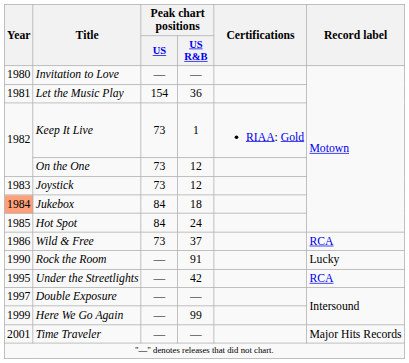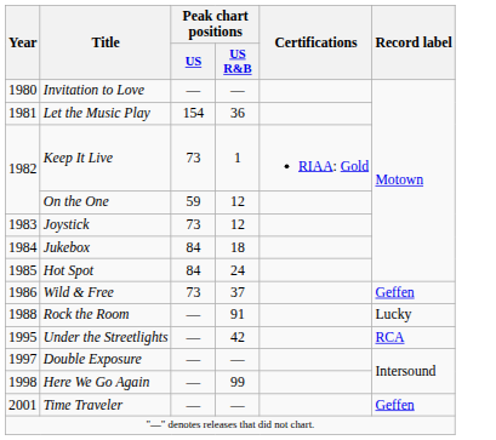On the One | Peak chart positions / US: 73 -> 59
Jukebox | Year: lightsalmon background -> no background
Wild & Free | Record label: RCA -> Geffen
Rock the Room | Year: 1990 -> 1988
Here We Go Again | Year: 1999 -> 1998
Time Traveler | Record label: Major Hits Records -> Geffen
